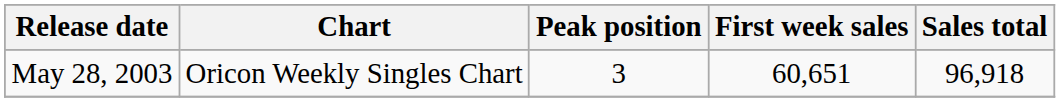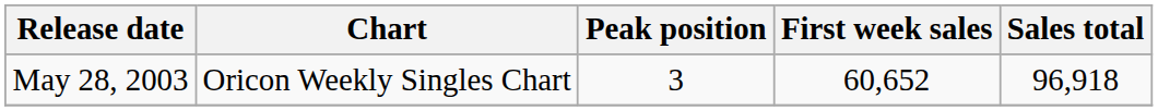May 28, 2003 | First week sales: 60,651 -> 60,652
